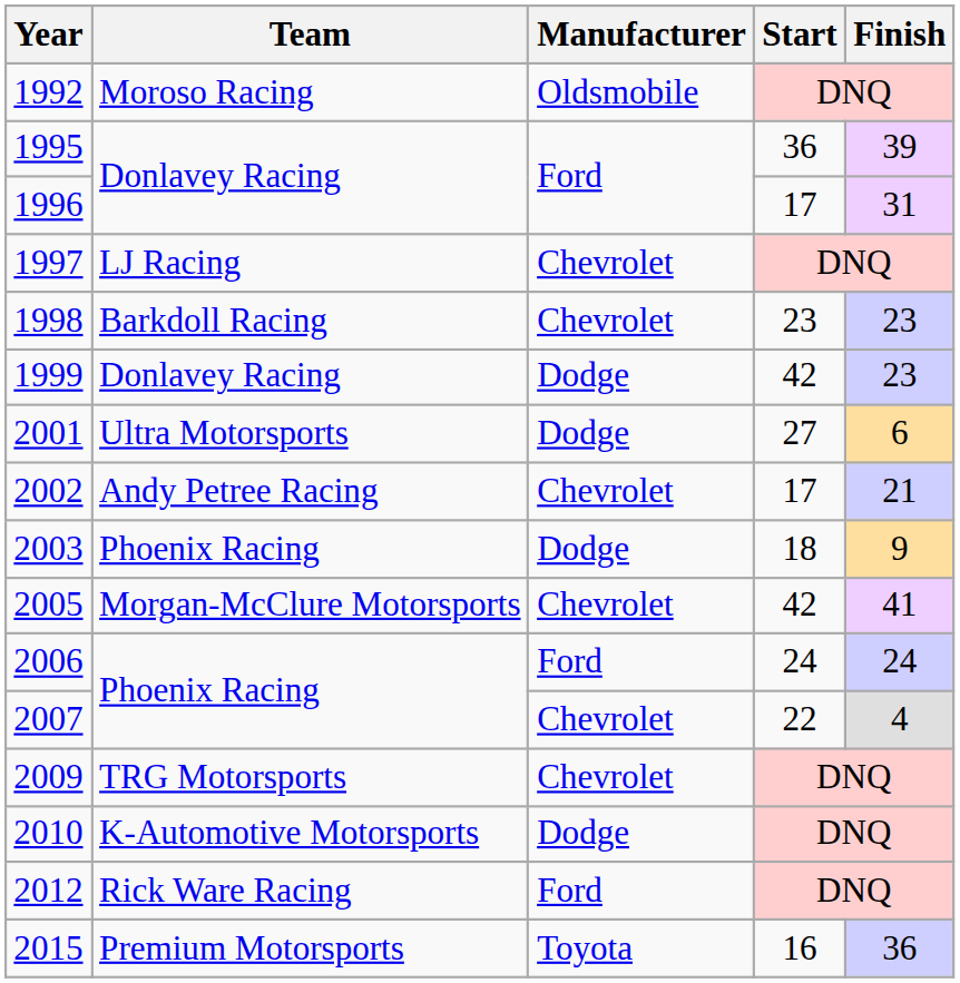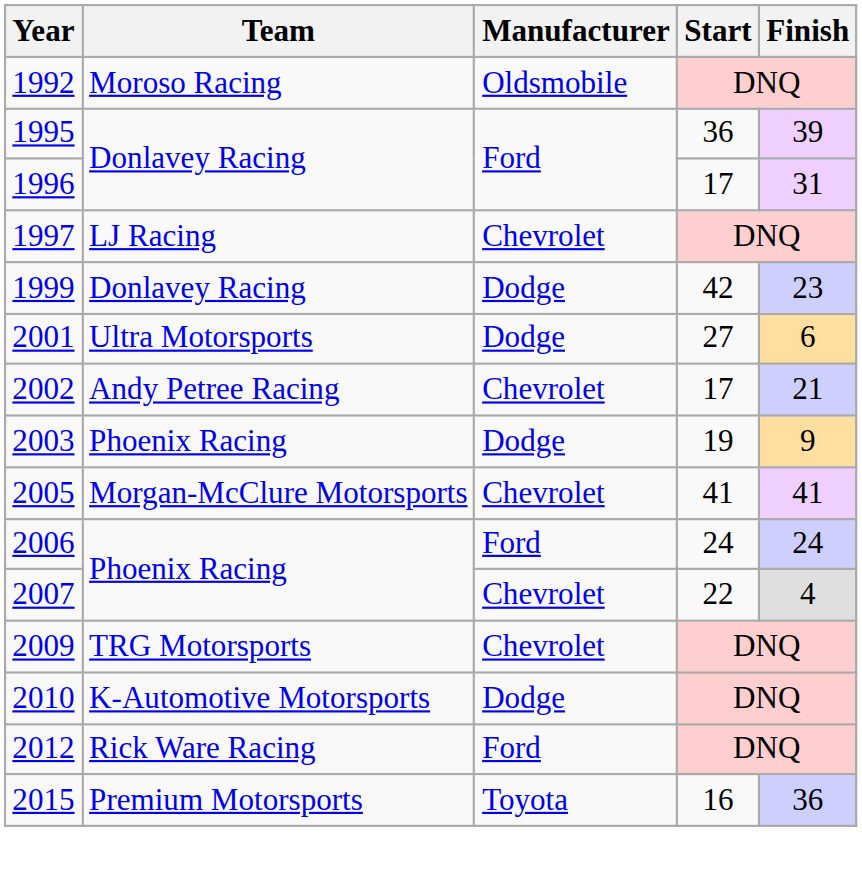- row: 1998 | Barkdoll Racing | Chevrolet | 23 | 23
2003 | Start: 18 -> 19
2005 | Start: 42 -> 41
